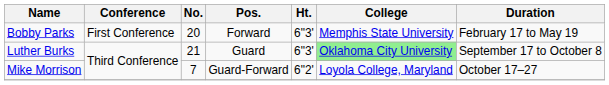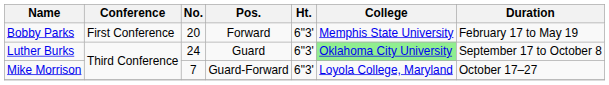Luther Burks | No.: 21 -> 24
Mike Morrison | Ht.: 6"2' -> 6"3'
